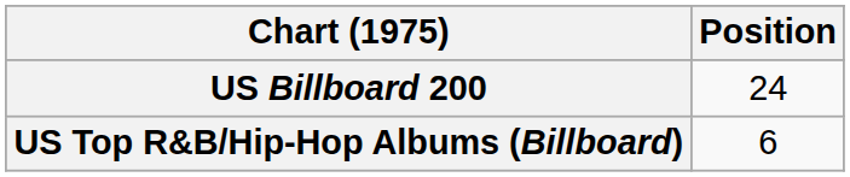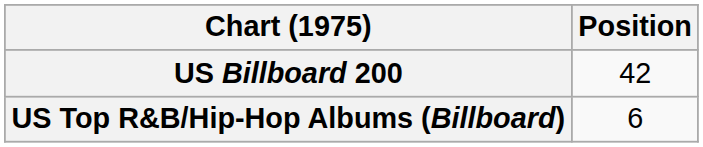US Billboard 200 | Position: 24 -> 42
